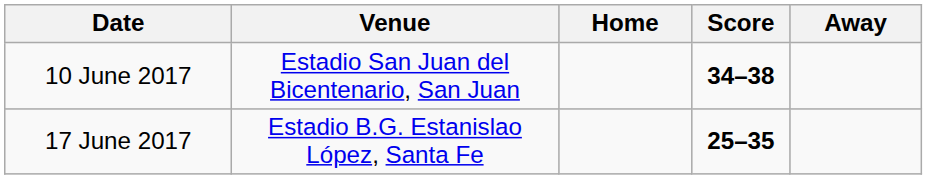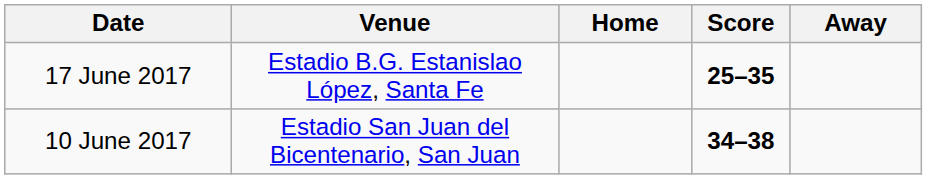rows swapped: 10 June 2017 <-> 17 June 2017
